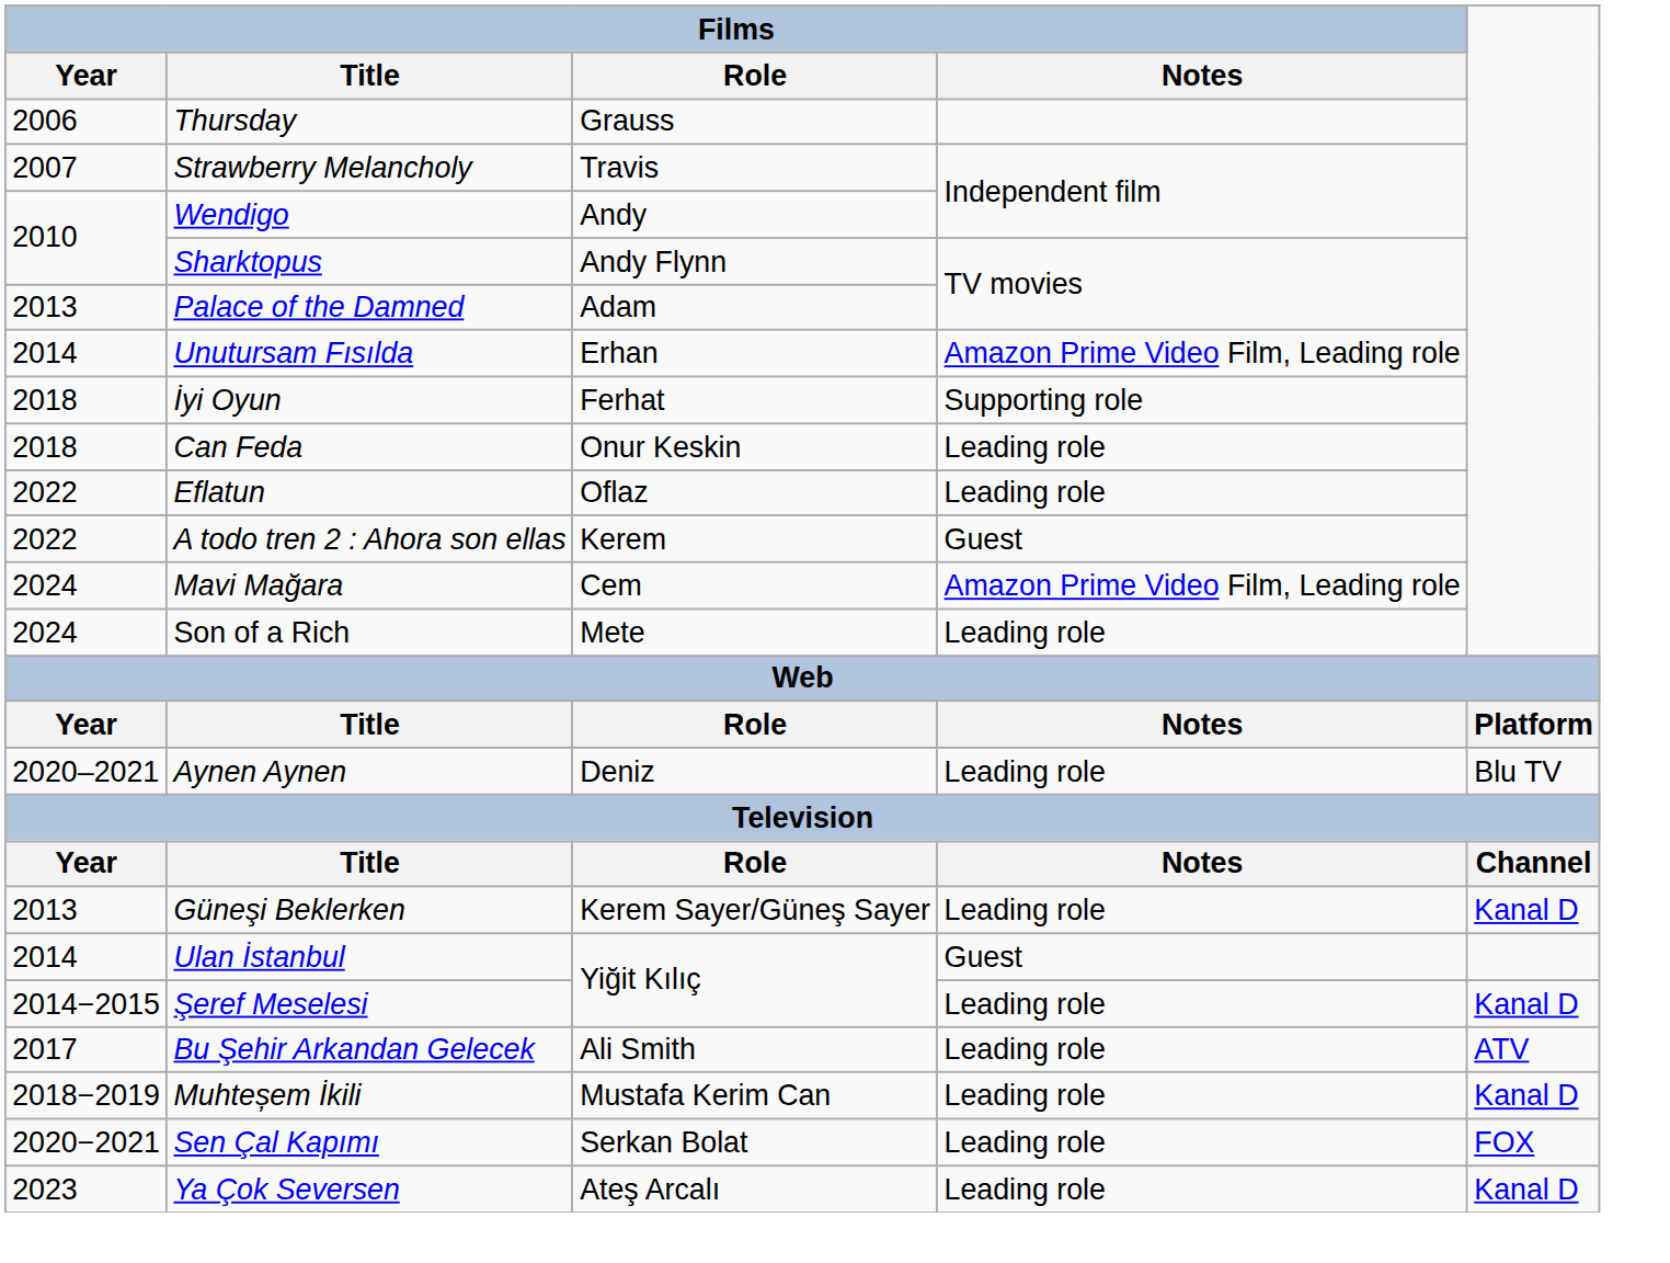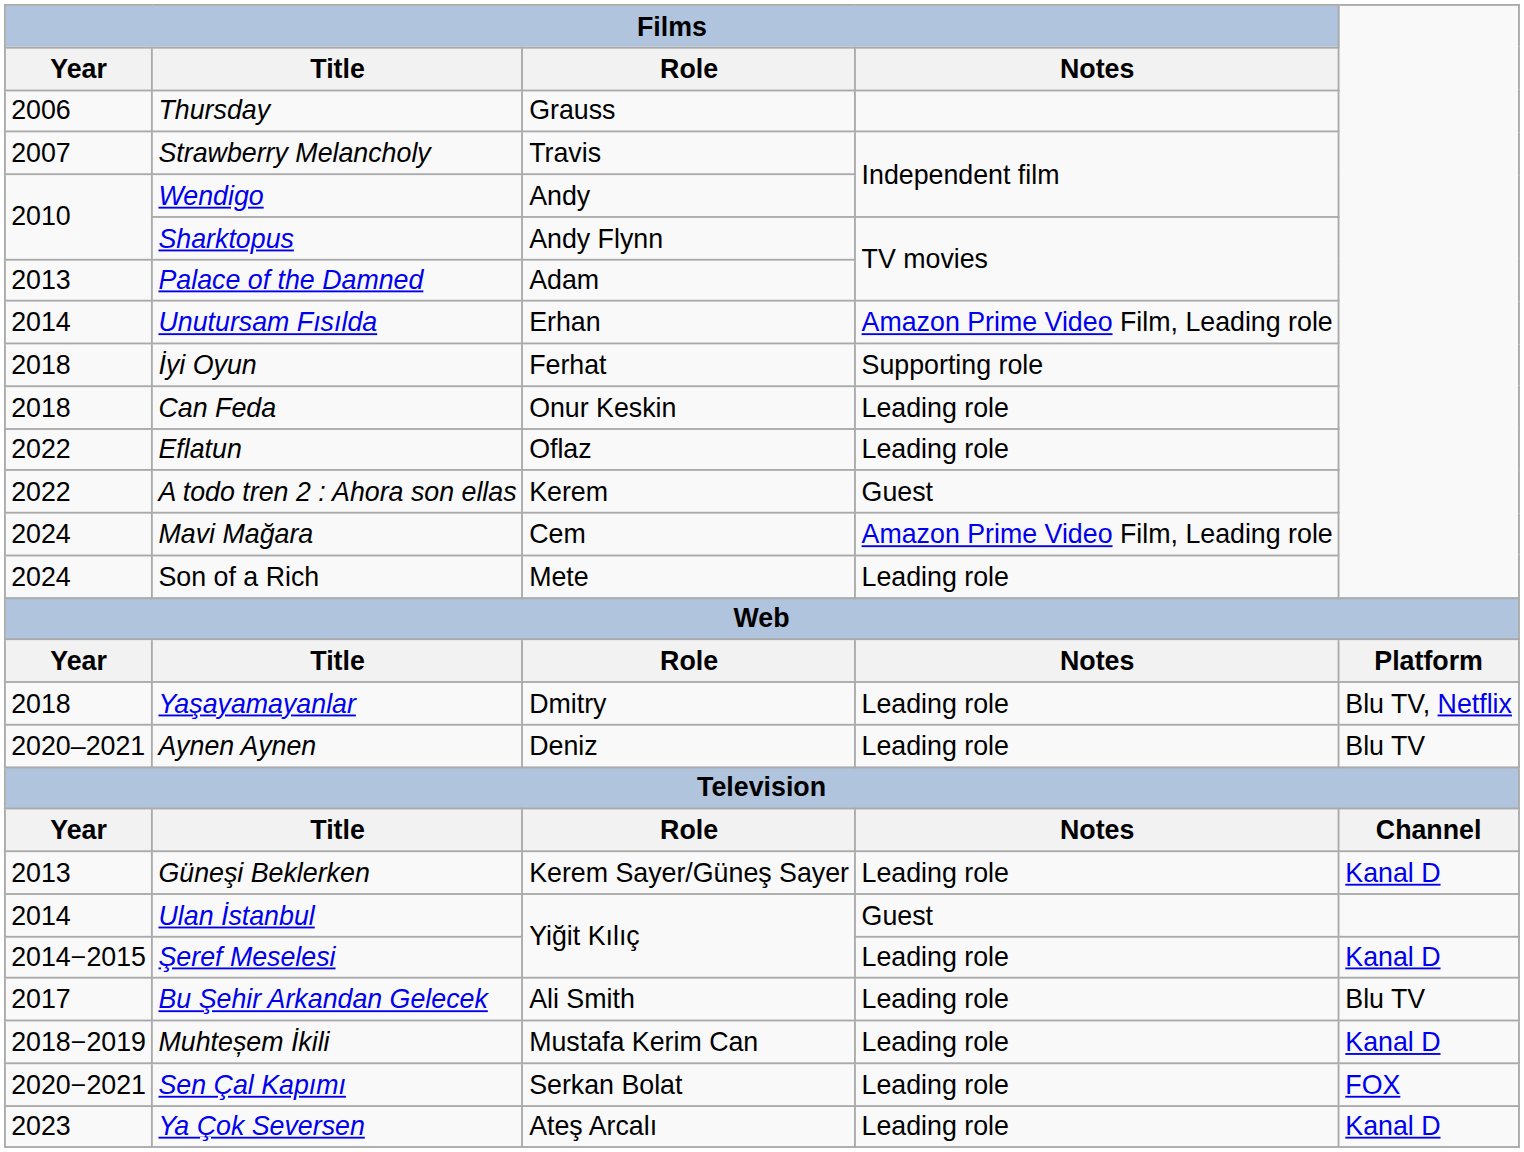+ row: 2018 | Yaşayamayanlar | Dmitry | Leading role | Blu TV, Netflix
Bu Şehir Arkandan Gelecek | column 5: ATV -> Blu TV
